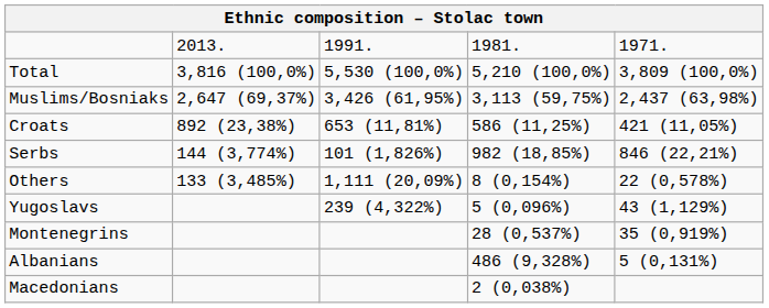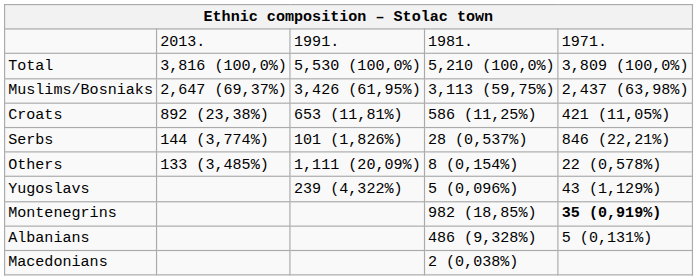Serbs | column 4: 982 (18,85%) -> 28 (0,537%)
Montenegrins | column 4: 28 (0,537%) -> 982 (18,85%)
Montenegrins | column 5: normal -> bold
